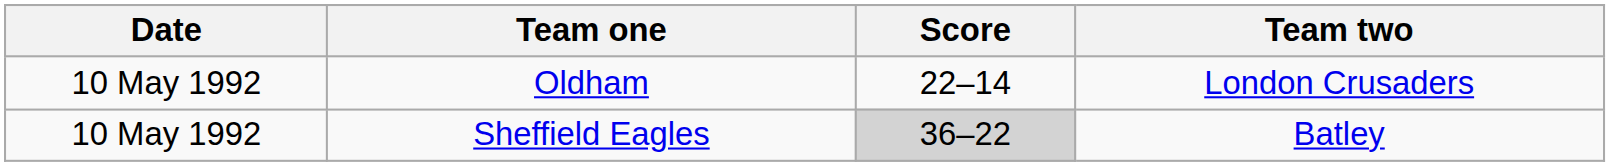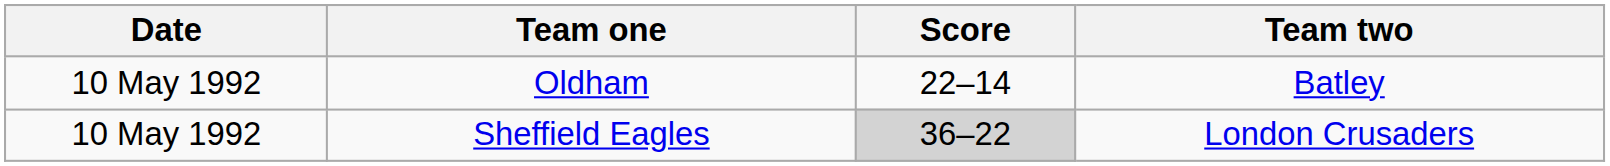Oldham | Team two: London Crusaders -> Batley
Sheffield Eagles | Team two: Batley -> London Crusaders
